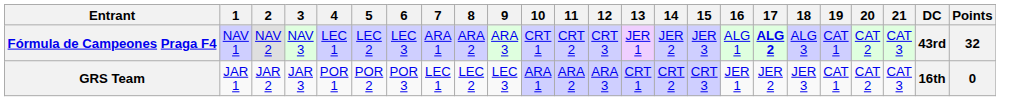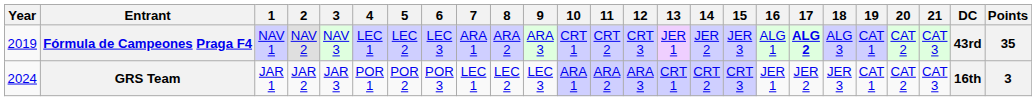+ column: Year | 2019 | 2024
Fórmula de Campeones Praga F4 | Points: 32 -> 35
GRS Team | Points: 0 -> 3
